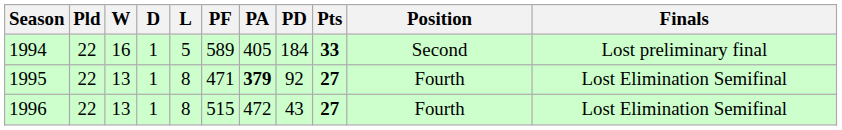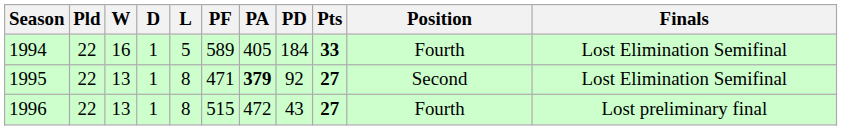1994 | Position: Second -> Fourth
1994 | Finals: Lost preliminary final -> Lost Elimination Semifinal
1995 | Position: Fourth -> Second
1996 | Finals: Lost Elimination Semifinal -> Lost preliminary final
